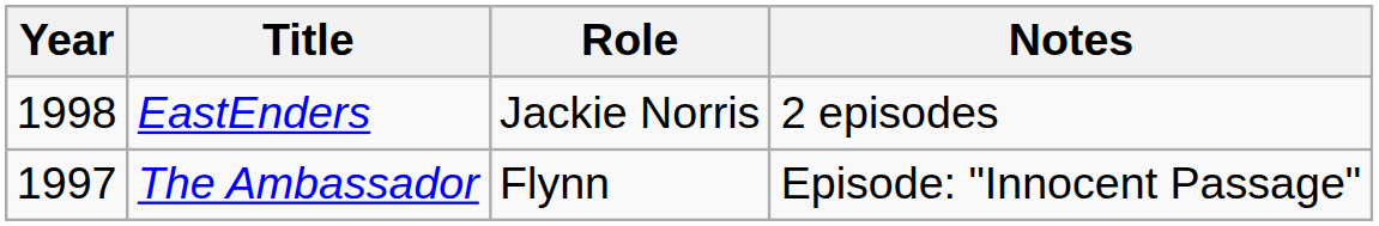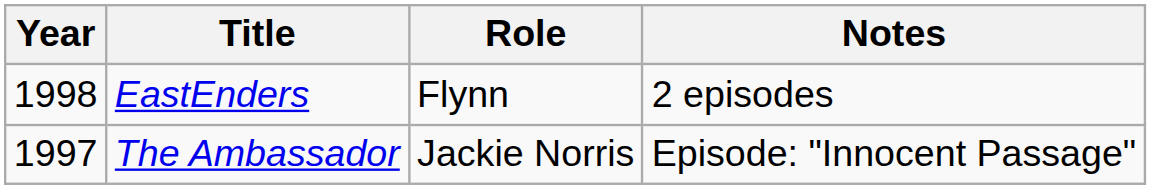EastEnders | Role: Jackie Norris -> Flynn
The Ambassador | Role: Flynn -> Jackie Norris
